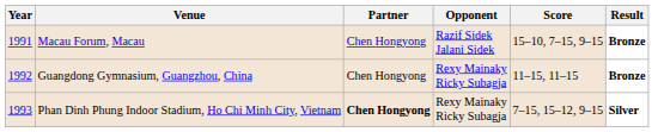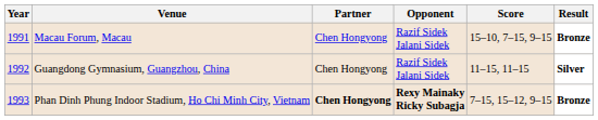Guangdong Gymnasium, Guangzhou, China | Opponent: Rexy Mainaky Ricky Subagja -> Razif Sidek Jalani Sidek
Guangdong Gymnasium, Guangzhou, China | Result: Bronze -> Silver
Phan Dinh Phung Indoor Stadium, Ho Chi Minh City, Vietnam | Opponent: normal -> bold
Phan Dinh Phung Indoor Stadium, Ho Chi Minh City, Vietnam | Result: Silver -> Bronze
